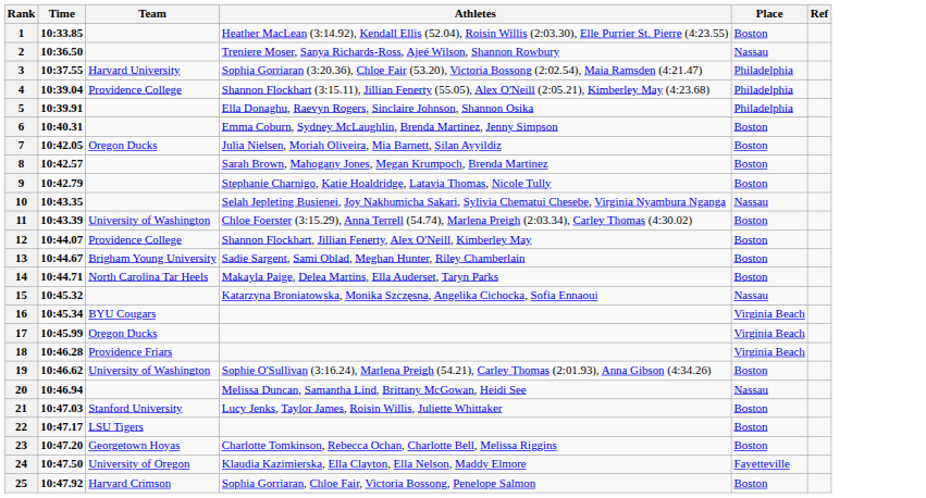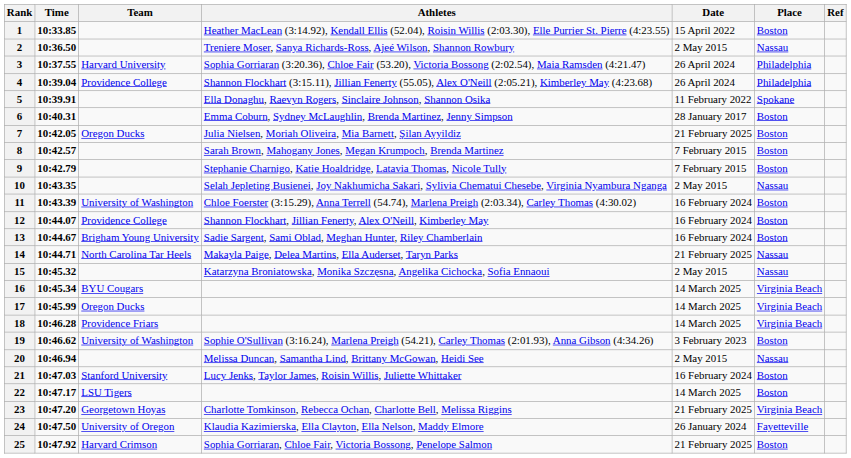+ column: Date | 15 April 2022 | 2 May 2015 | 26 April 2024 | 26 April 2024 | 11 February 2022 | 28 January 2017 | 21 February 2025 | 7 February 2015 | 7 February 2015 | 2 May 2015 | 16 February 2024 | 16 February 2024 | 16 February 2024 | 21 February 2025 | 2 May 2015 | 14 March 2025 | 14 March 2025 | 14 March 2025 | 3 February 2023 | 2 May 2015 | 16 February 2024 | 14 March 2025 | 21 February 2025 | 26 January 2024 | 21 February 2025
5 | Place: Philadelphia -> Spokane
14 | Place: Boston -> Nassau
23 | Place: Boston -> Virginia Beach
